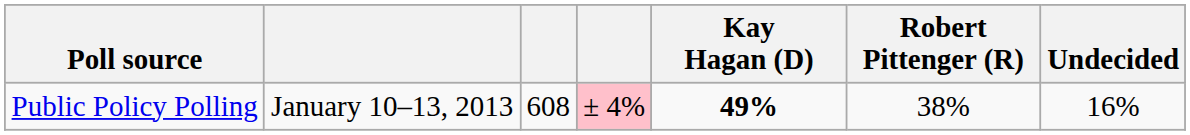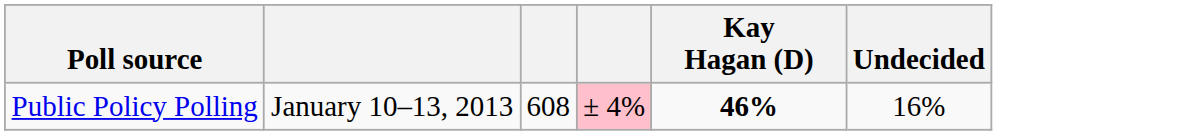- column: Robert Pittenger (R) | 38%
Public Policy Polling | Kay Hagan (D): 49% -> 46%
